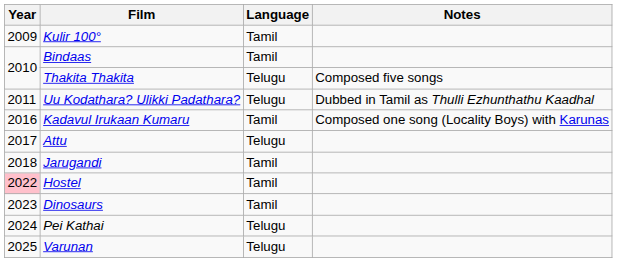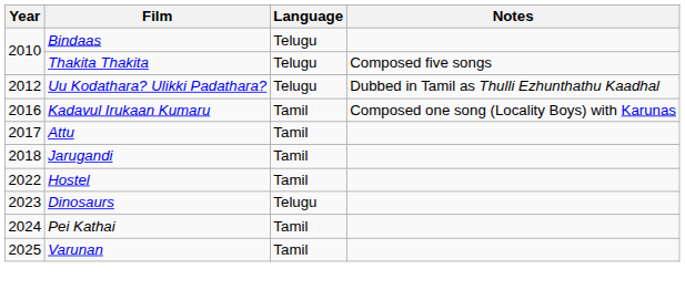- row: 2009 | Kulir 100° | Tamil
Bindaas | Language: Tamil -> Telugu
Uu Kodathara? Ulikki Padathara? | Year: 2011 -> 2012
Attu | Language: Telugu -> Tamil
Hostel | Year: pink background -> no background
Dinosaurs | Language: Tamil -> Telugu
Pei Kathai | Language: Telugu -> Tamil
Varunan | Language: Telugu -> Tamil
